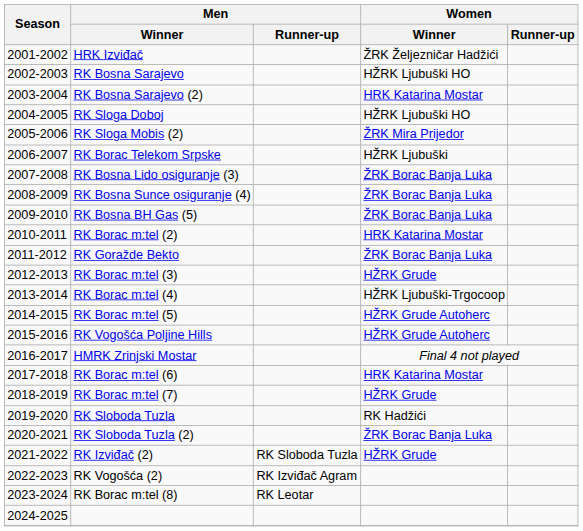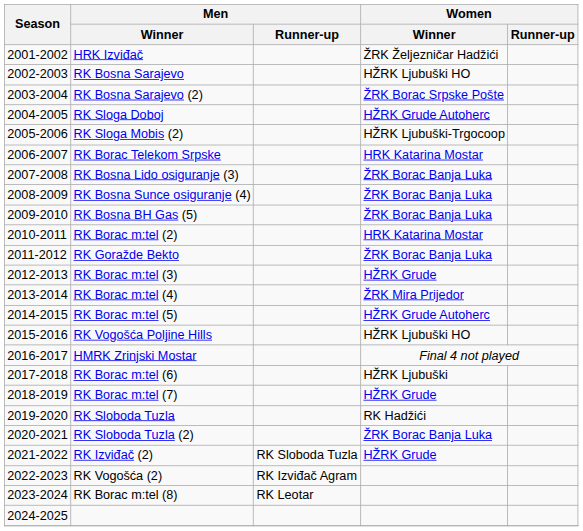RK Bosna Sarajevo (2) | Women / Winner: HRK Katarina Mostar -> ŽRK Borac Srpske Pošte
RK Sloga Doboj | Women / Winner: HŽRK Ljubuški HO -> HŽRK Grude Autoherc
RK Sloga Mobis (2) | Women / Winner: ŽRK Mira Prijedor -> HŽRK Ljubuški-Trgocoop
RK Borac Telekom Srpske | Women / Winner: HŽRK Ljubuški -> HRK Katarina Mostar
RK Borac m:tel (4) | Women / Winner: HŽRK Ljubuški-Trgocoop -> ŽRK Mira Prijedor
RK Vogošća Poljine Hills | Women / Winner: HŽRK Grude Autoherc -> HŽRK Ljubuški HO
RK Borac m:tel (6) | Women / Winner: HRK Katarina Mostar -> HŽRK Ljubuški
